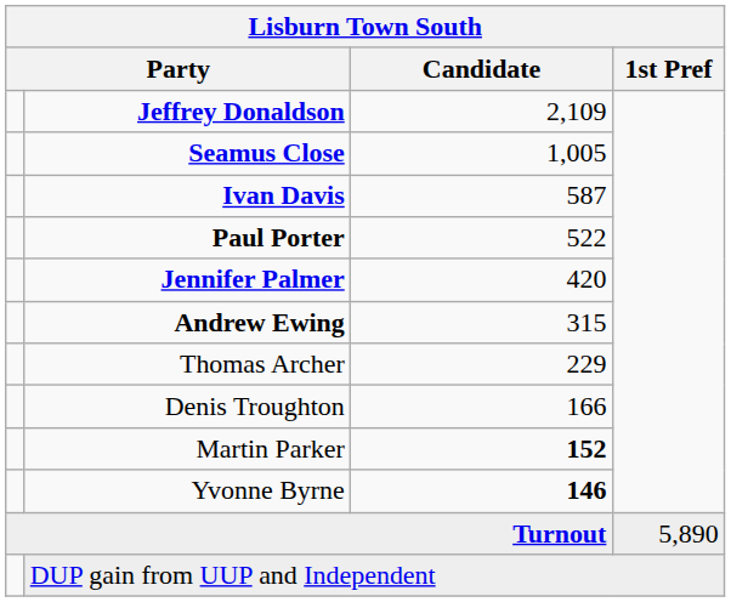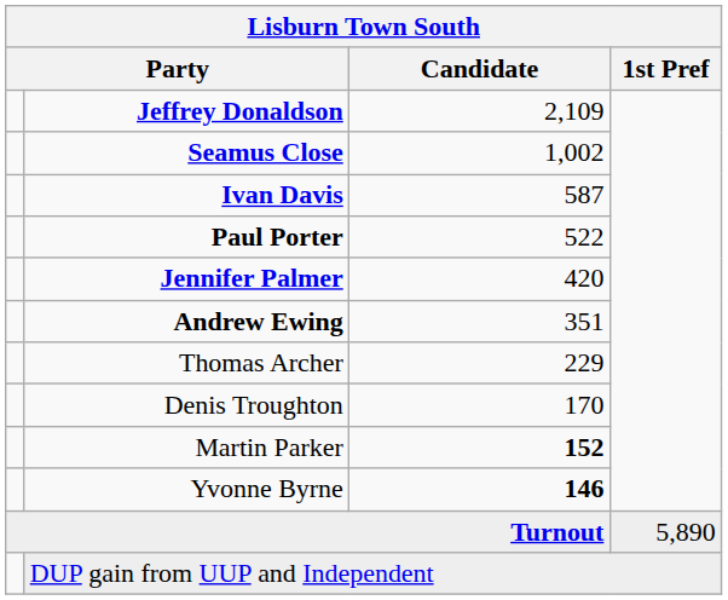Seamus Close | Candidate: 1,005 -> 1,002
Andrew Ewing | Candidate: 315 -> 351
Denis Troughton | Candidate: 166 -> 170
